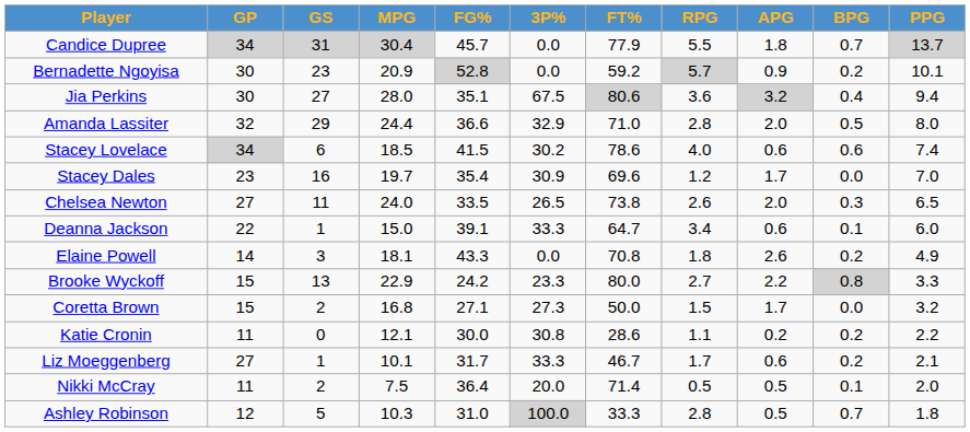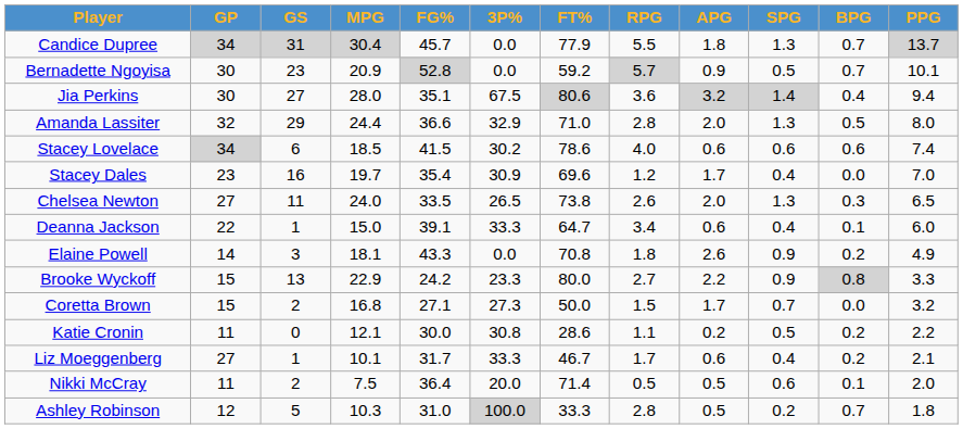+ column: SPG | 1.3 | 0.5 | 1.4 | 1.3 | 0.6 | 0.4 | 1.3 | 0.4 | 0.9 | 0.9 | 0.7 | 0.5 | 0.4 | 0.6 | 0.2
Bernadette Ngoyisa | BPG: 0.2 -> 0.7
